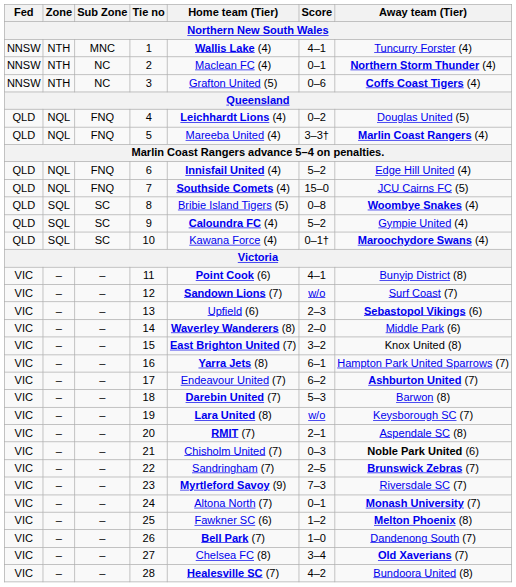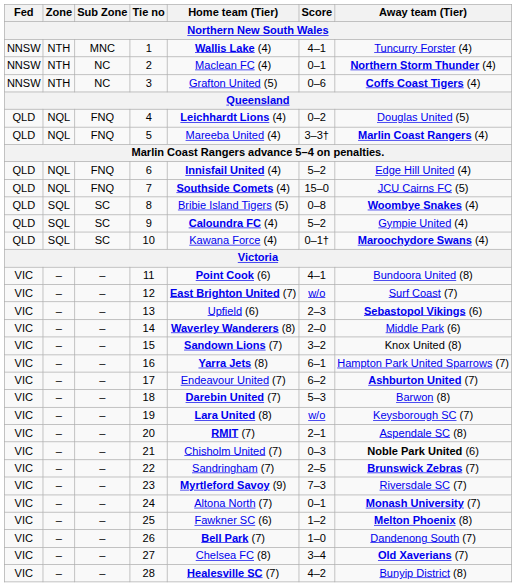11 | Away team (Tier): Bunyip District (8) -> Bundoora United (8)
12 | Home team (Tier): Sandown Lions (7) -> East Brighton United (7)
15 | Home team (Tier): East Brighton United (7) -> Sandown Lions (7)
28 | Away team (Tier): Bundoora United (8) -> Bunyip District (8)
